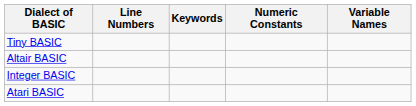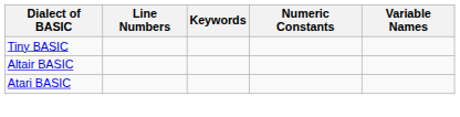- row: Integer BASIC
